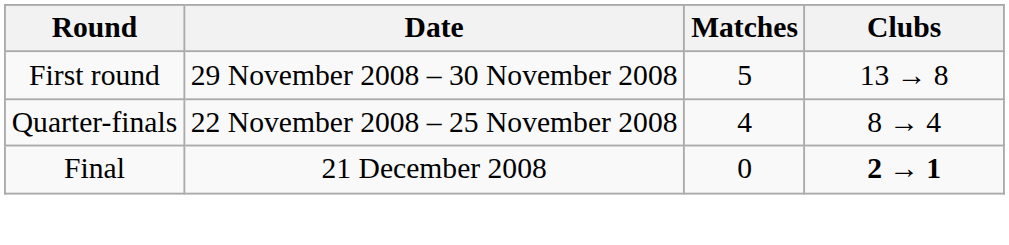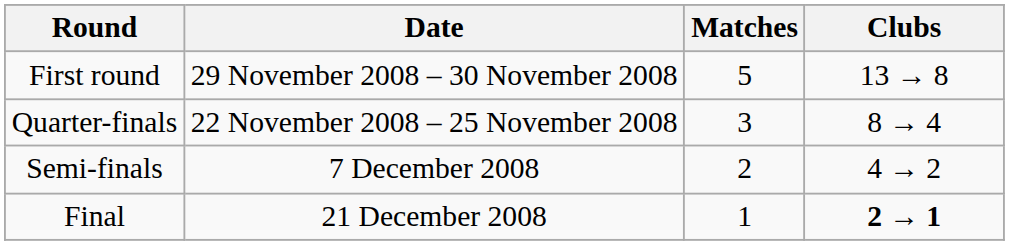Quarter-finals | Matches: 4 -> 3
+ row: Semi-finals | 7 December 2008 | 2 | 4 → 2
Final | Matches: 0 -> 1
